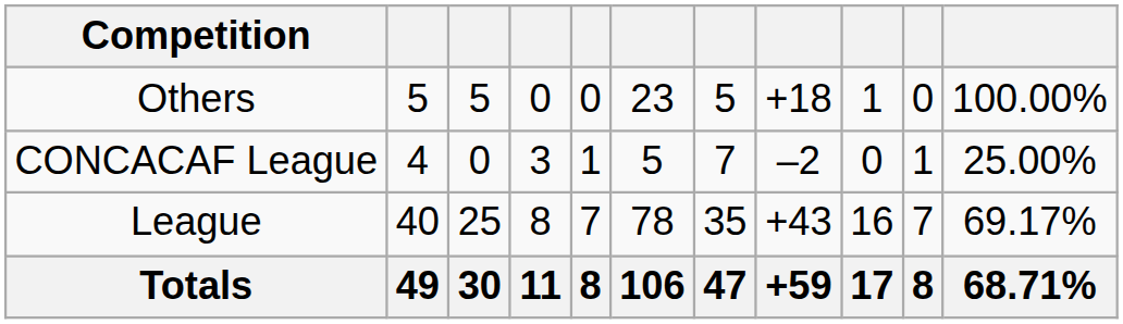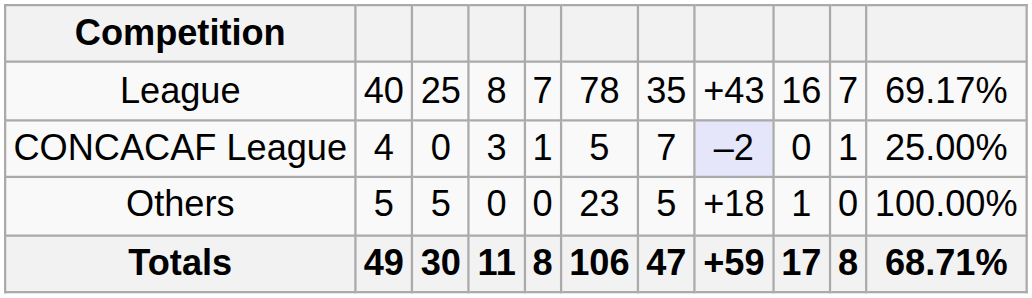rows swapped: League <-> Others
CONCACAF League | column 8: no background -> lavender background
